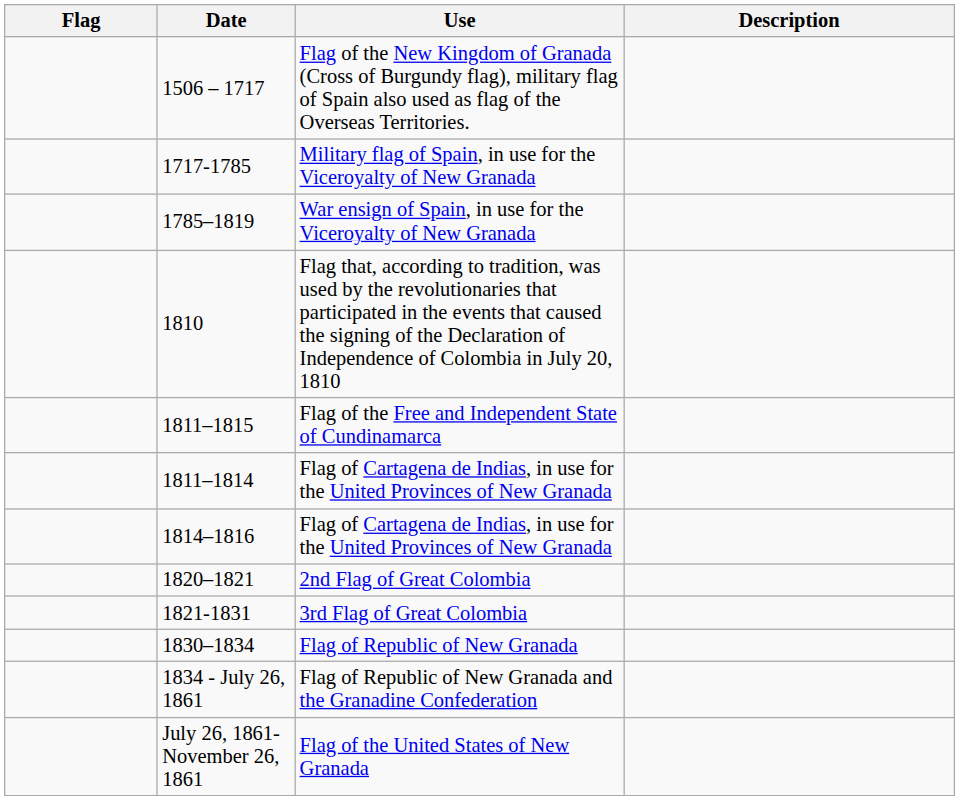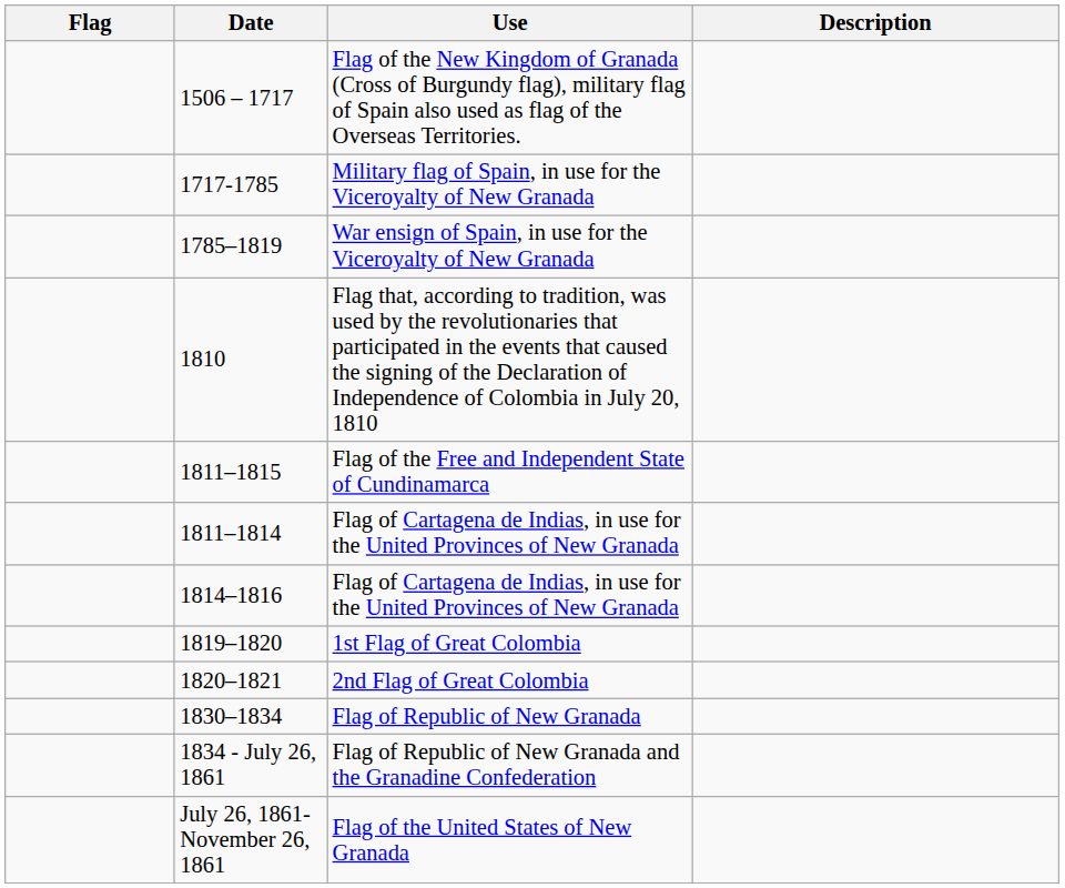+ row: 1819–1820 | 1st Flag of Great Colombia
- row: 1821-1831 | 3rd Flag of Great Colombia
